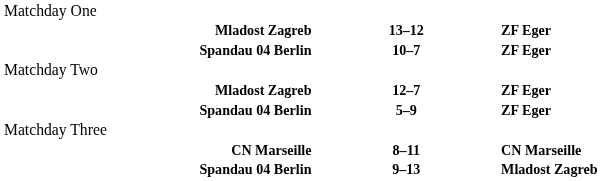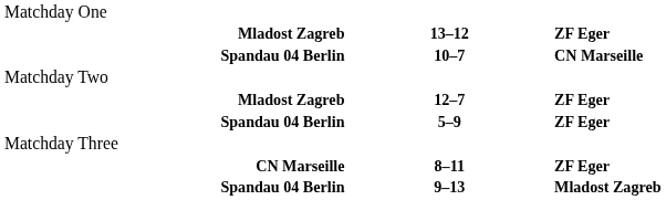10–7 | column 3: ZF Eger -> CN Marseille
8–11 | column 3: CN Marseille -> ZF Eger
